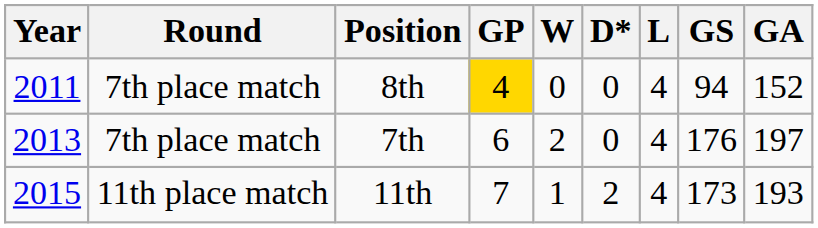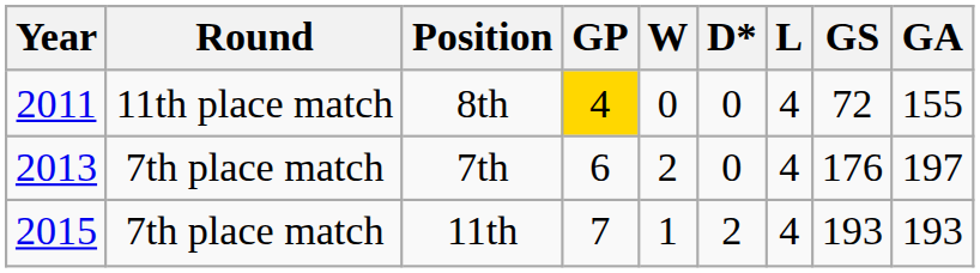8th | Round: 7th place match -> 11th place match
8th | GS: 94 -> 72
8th | GA: 152 -> 155
11th | Round: 11th place match -> 7th place match
11th | GS: 173 -> 193
